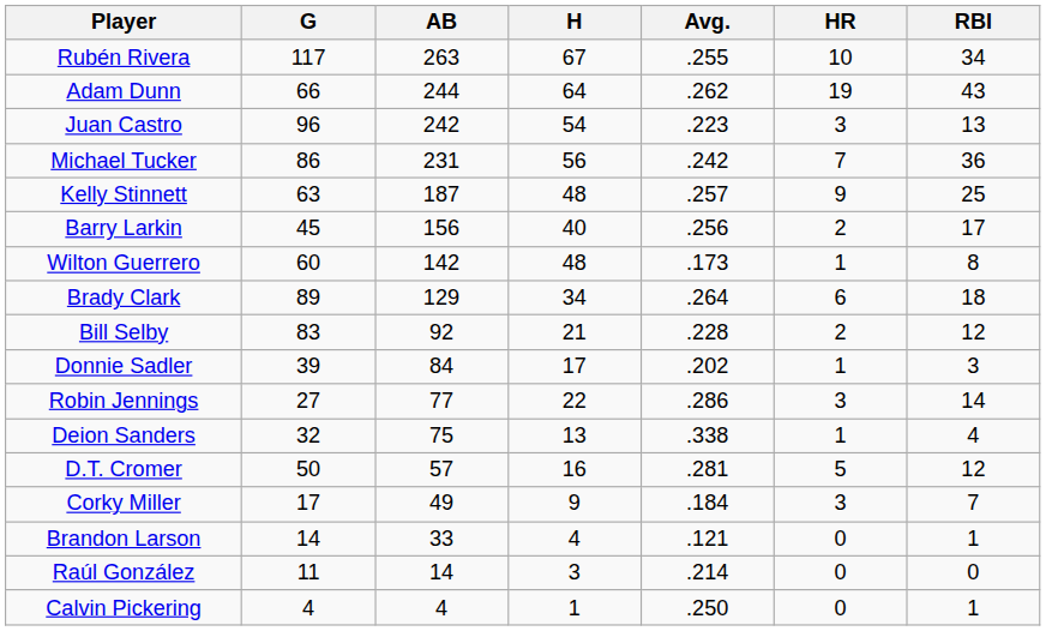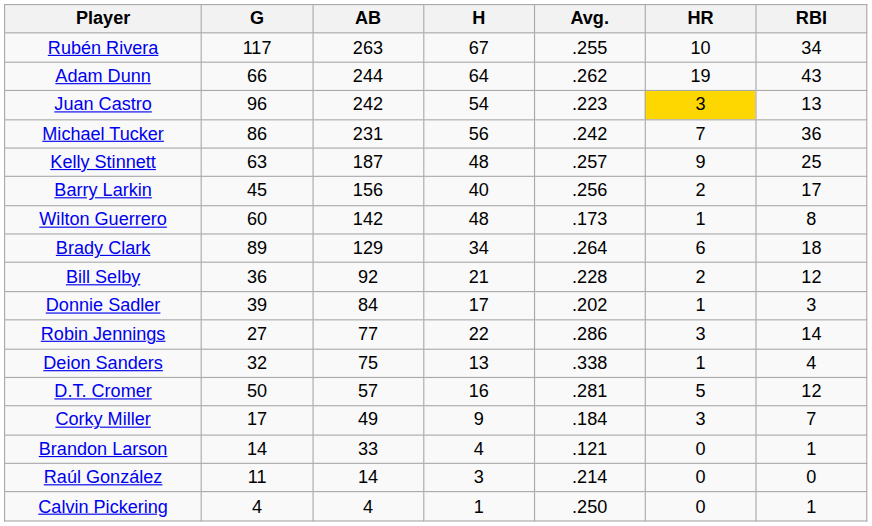Juan Castro | HR: no background -> gold background
Bill Selby | G: 83 -> 36
